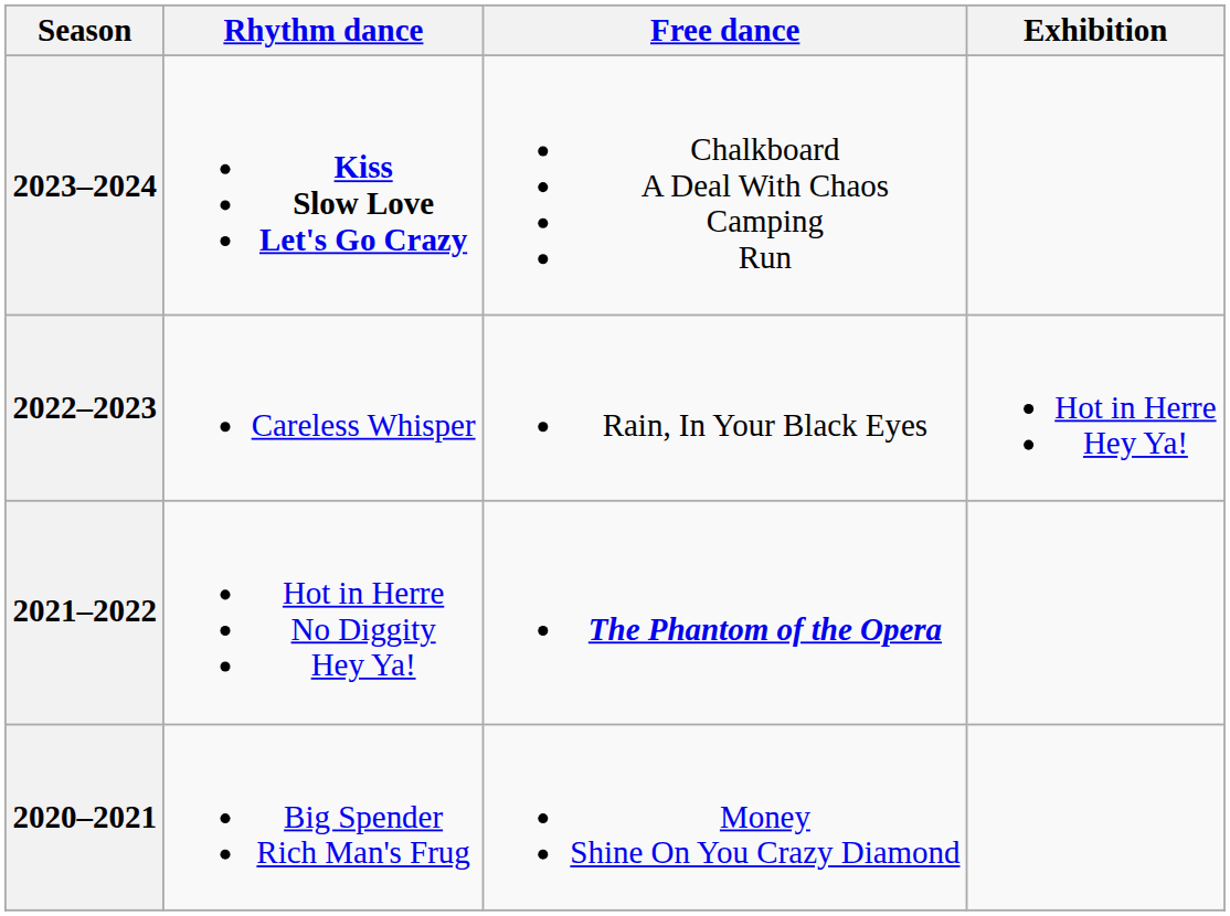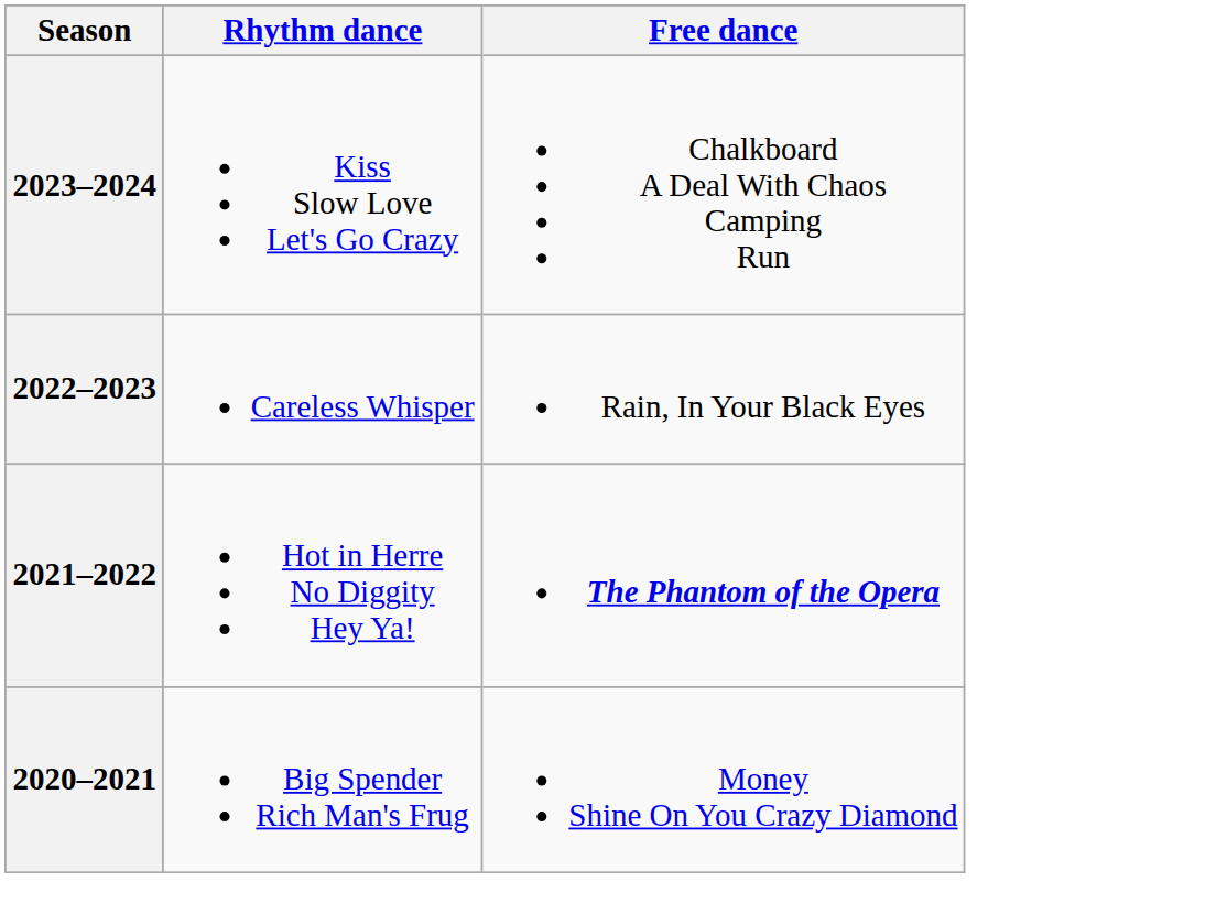- column: Exhibition | Hot in Herre Hey Ya!
2023–2024 | Rhythm dance: bold -> normal
